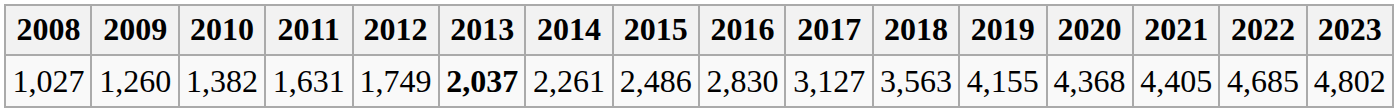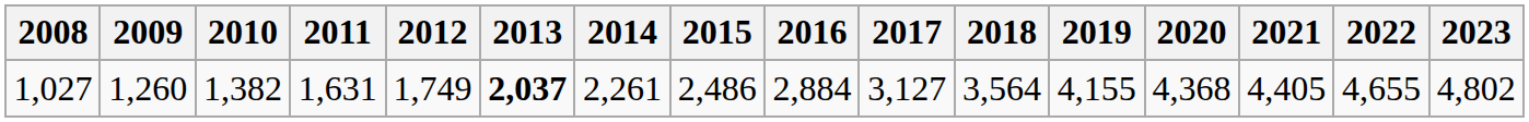1,027 | 2016: 2,830 -> 2,884
1,027 | 2018: 3,563 -> 3,564
1,027 | 2022: 4,685 -> 4,655
